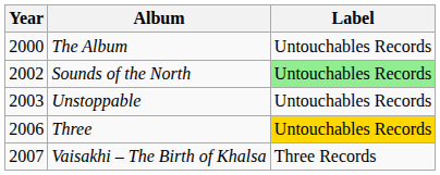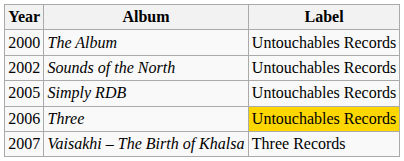Sounds of the North | Label: lightgreen background -> no background
- row: 2003 | Unstoppable | Untouchables Records
+ row: 2005 | Simply RDB | Untouchables Records
